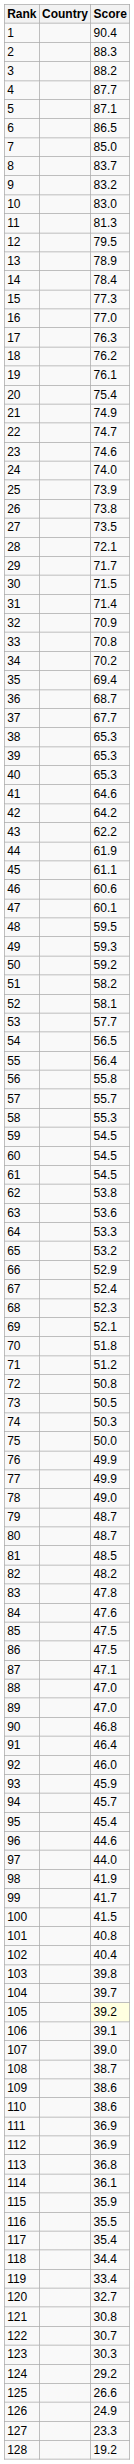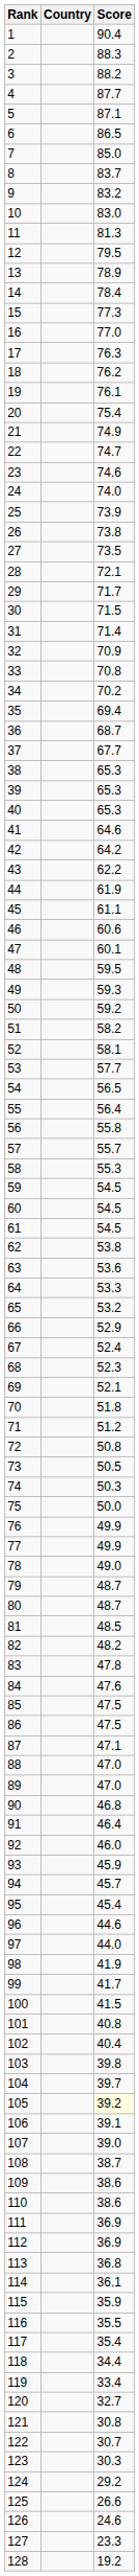126 | Score: 24.9 -> 24.6
